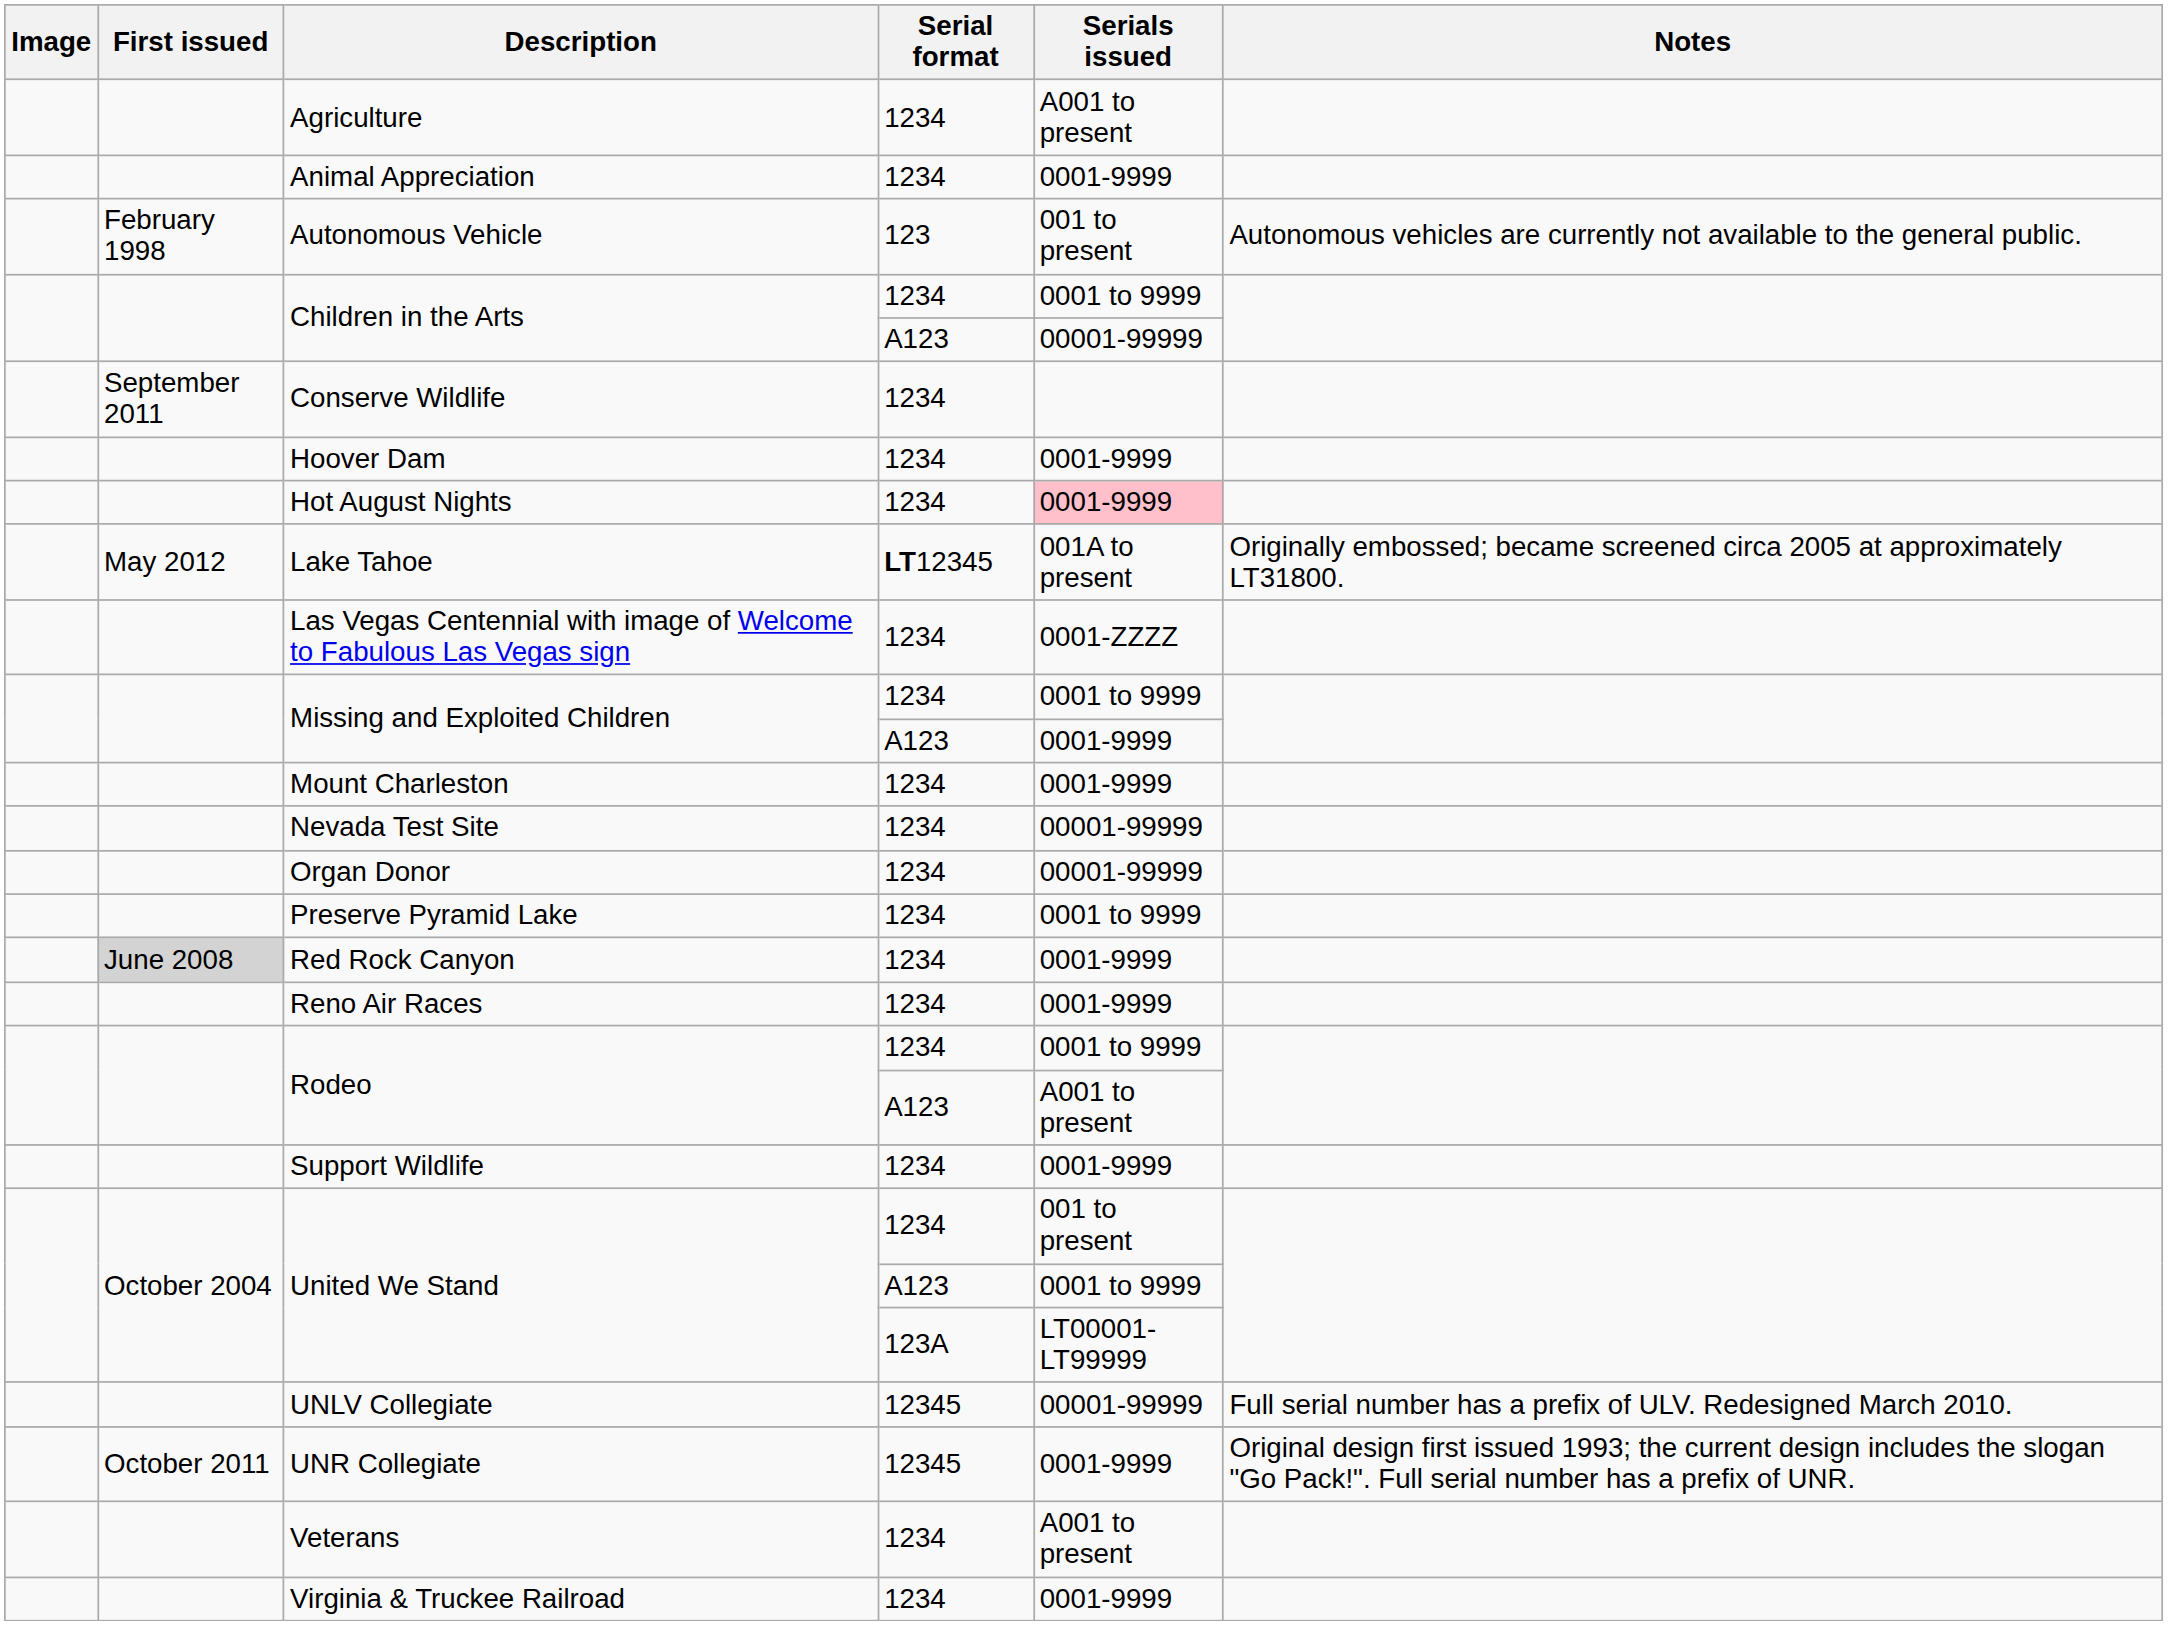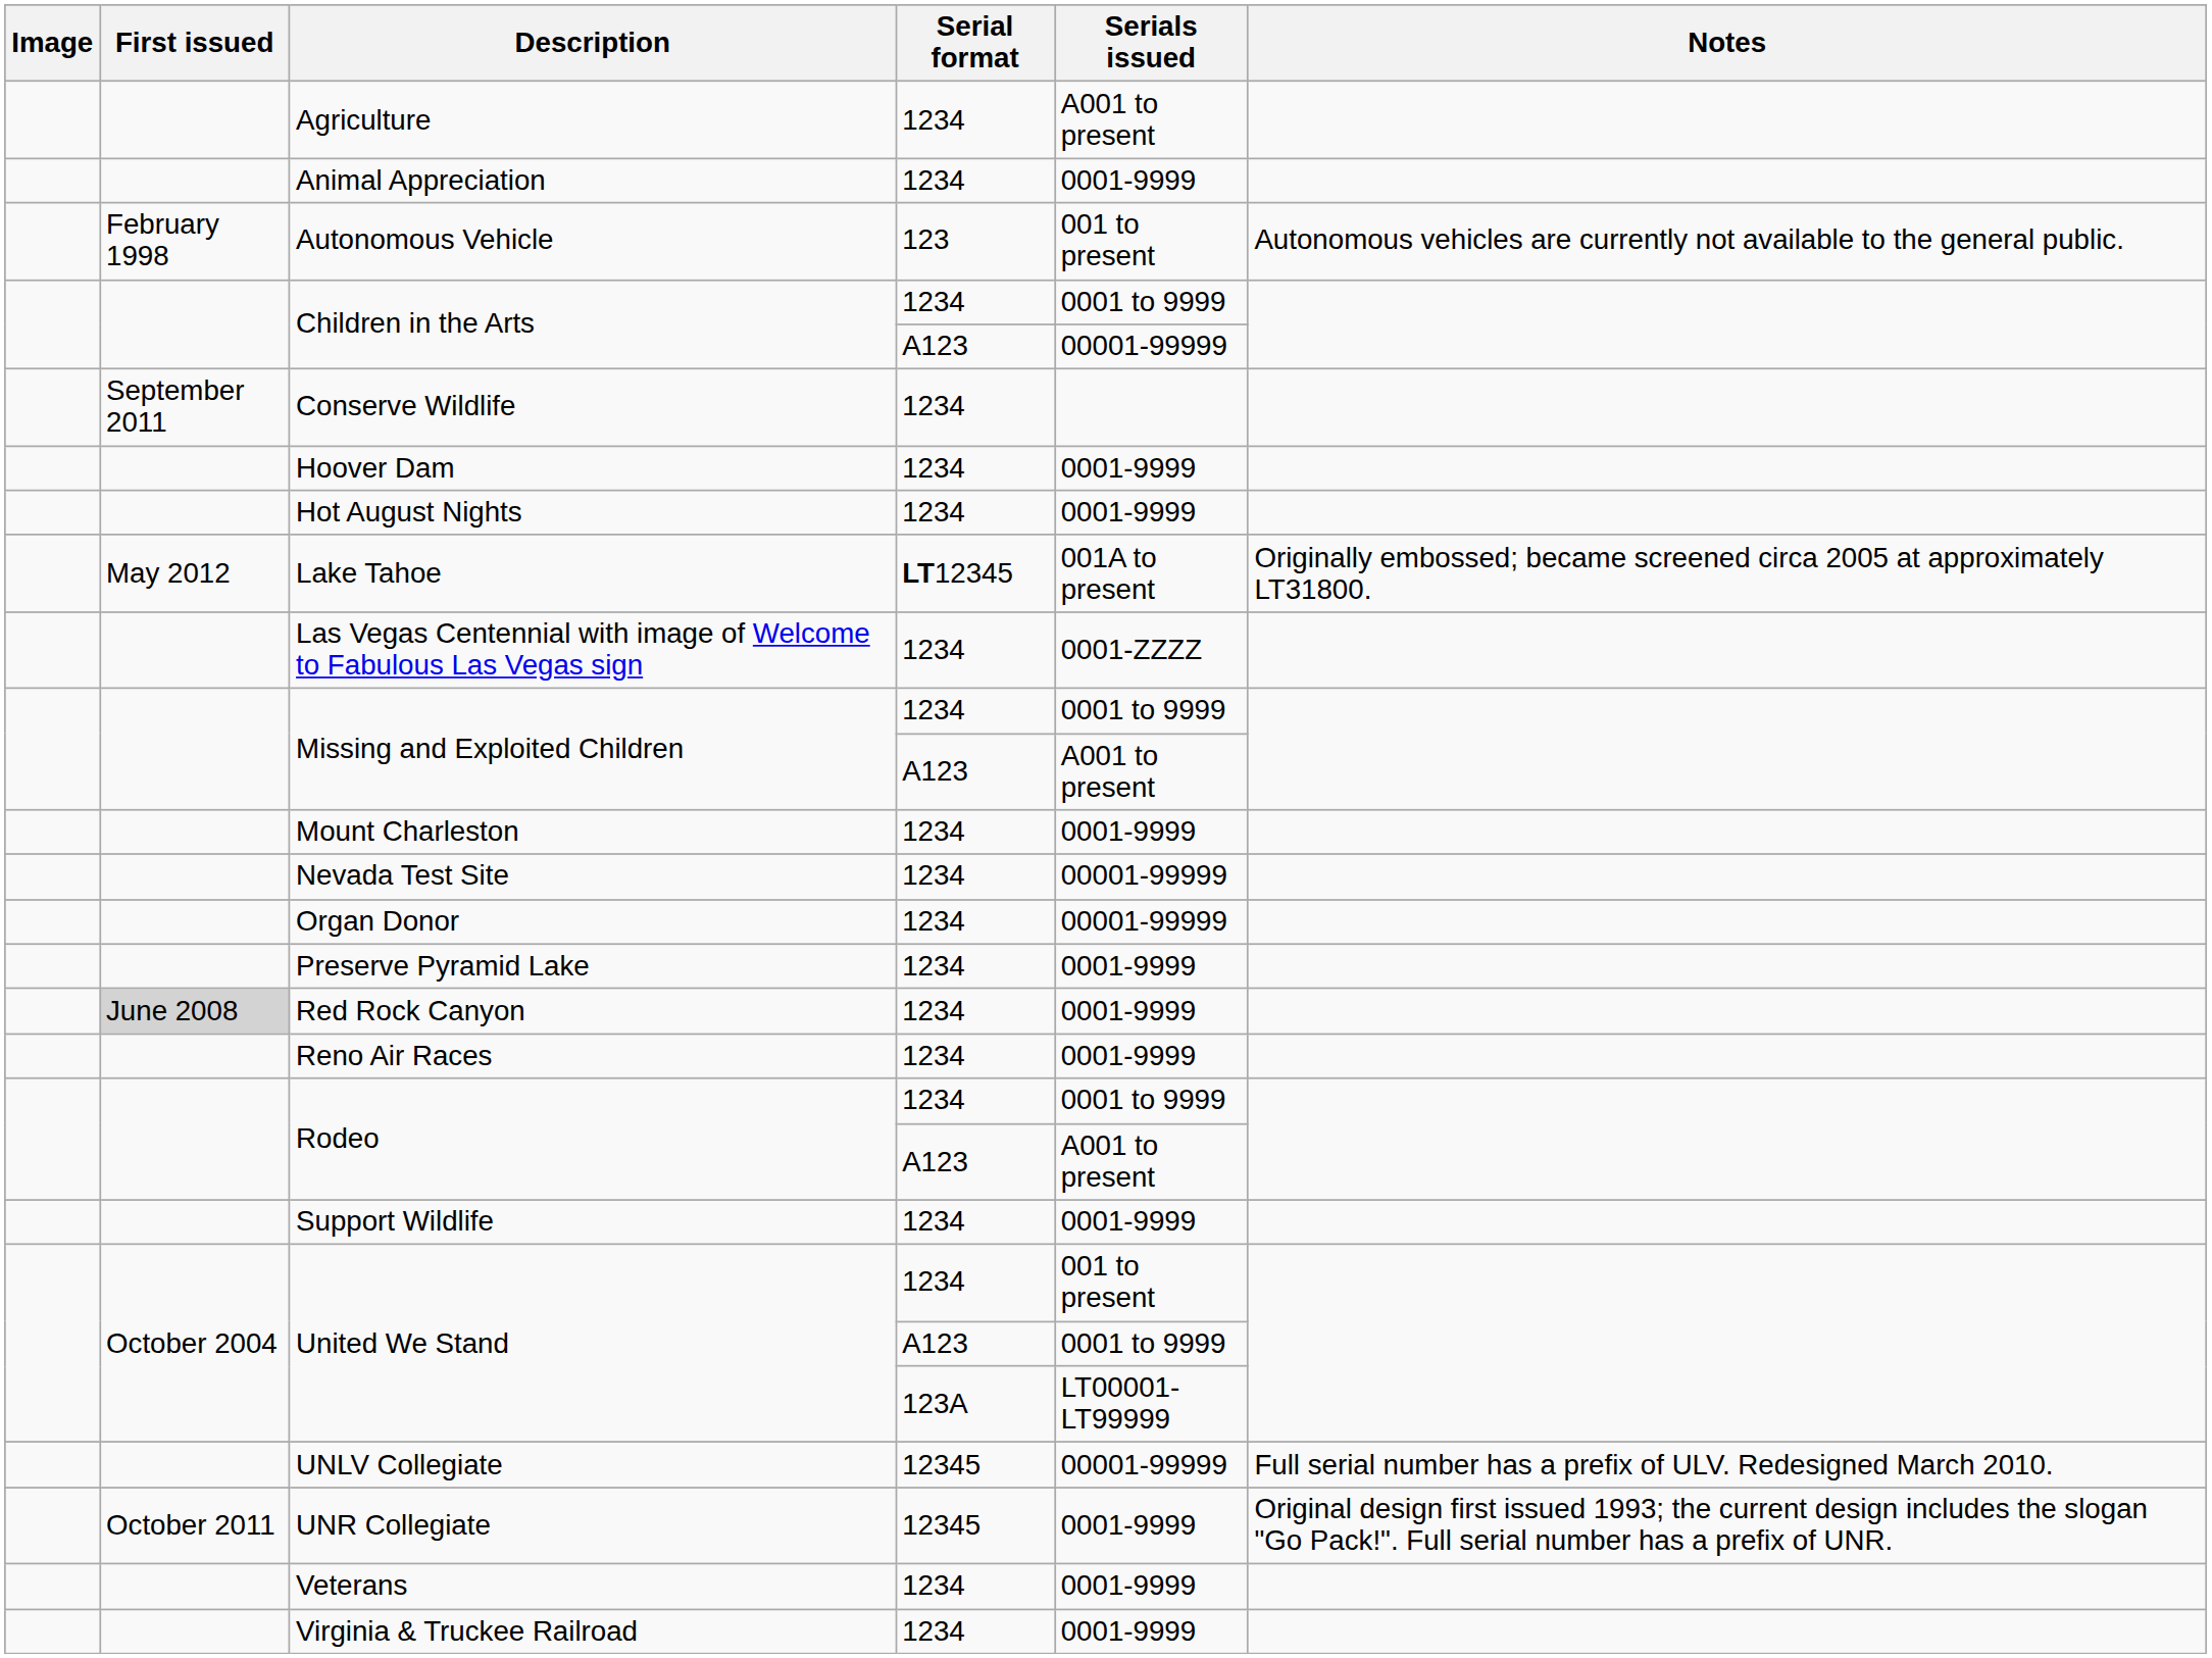Hot August Nights | Serials issued: pink background -> no background
Missing and Exploited Children / A123 | Serials issued: 0001-9999 -> A001 to present
Preserve Pyramid Lake | Serials issued: 0001 to 9999 -> 0001-9999
Veterans | Serials issued: A001 to present -> 0001-9999
